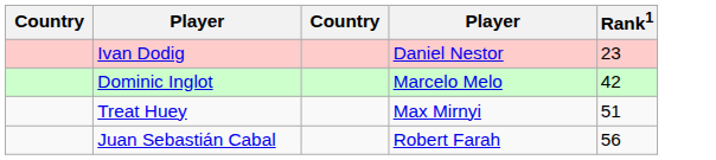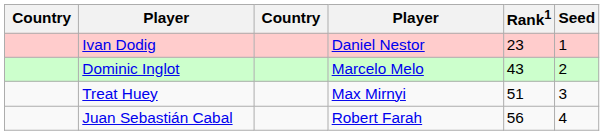+ column: Seed | 1 | 2 | 3 | 4
Dominic Inglot | Rank1: 42 -> 43
